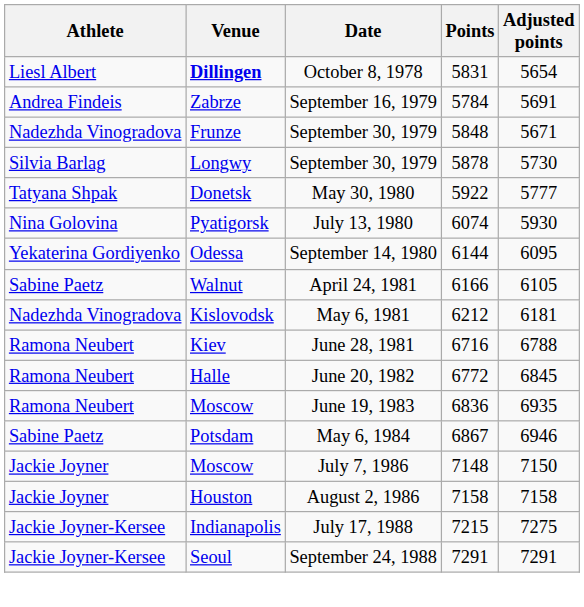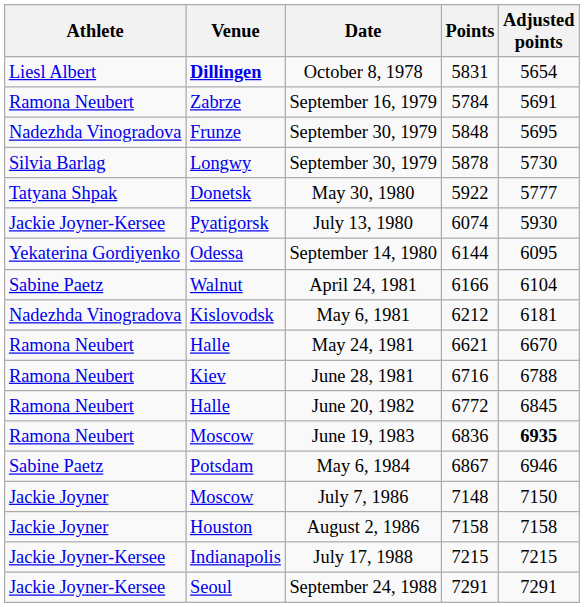September 16, 1979 | Athlete: Andrea Findeis -> Ramona Neubert
September 30, 1979 / 5848 | Adjusted points: 5671 -> 5695
July 13, 1980 | Athlete: Nina Golovina -> Jackie Joyner-Kersee
April 24, 1981 | Adjusted points: 6105 -> 6104
+ row: Ramona Neubert | Halle | May 24, 1981 | 6621 | 6670
June 19, 1983 | Adjusted points: normal -> bold
July 17, 1988 | Adjusted points: 7275 -> 7215
